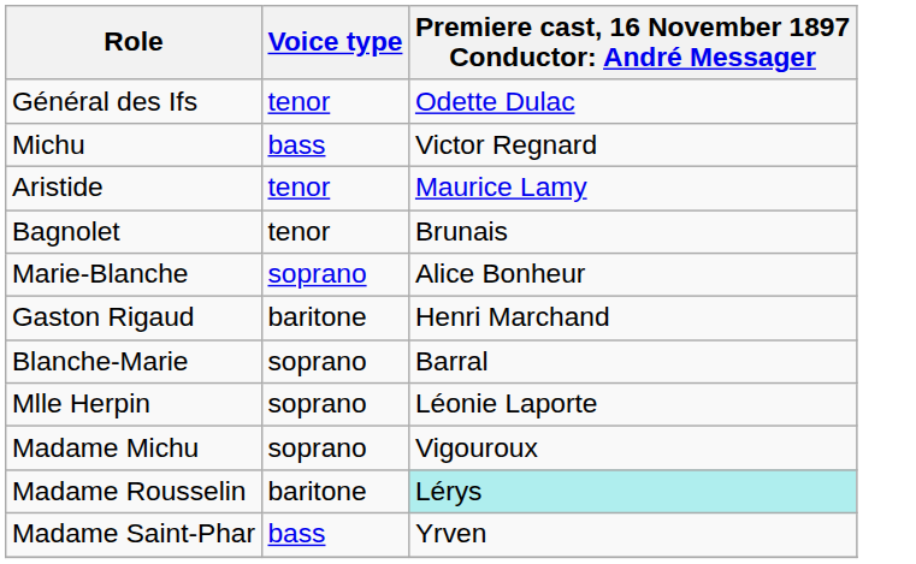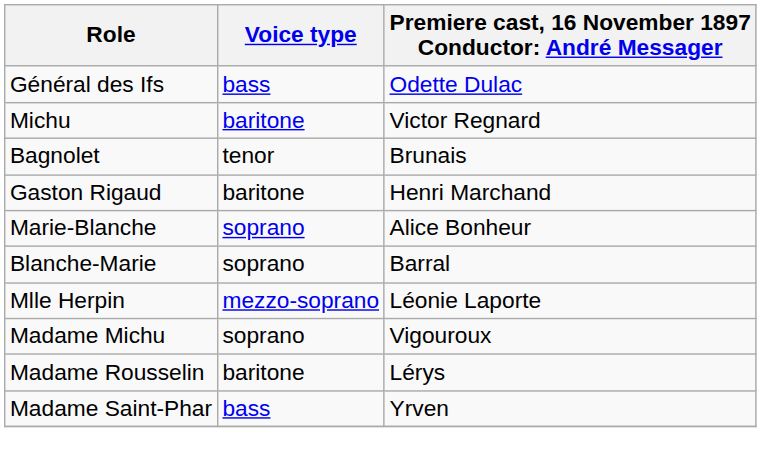Général des Ifs | Voice type: tenor -> bass
Michu | Voice type: bass -> baritone
- row: Aristide | tenor | Maurice Lamy
rows swapped: Gaston Rigaud <-> Marie-Blanche
Mlle Herpin | Voice type: soprano -> mezzo-soprano
Madame Rousselin | column 3: paleturquoise background -> no background
